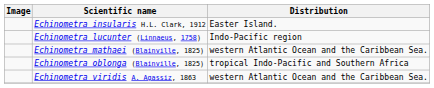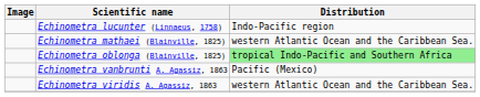- row: Echinometra insularis H.L. Clark, 1912 | Easter Island.
Echinometra oblonga (Blainville, 1825) | Distribution: no background -> lightgreen background
+ row: Echinometra vanbrunti A. Agassiz, 1863 | Pacific (Mexico)
